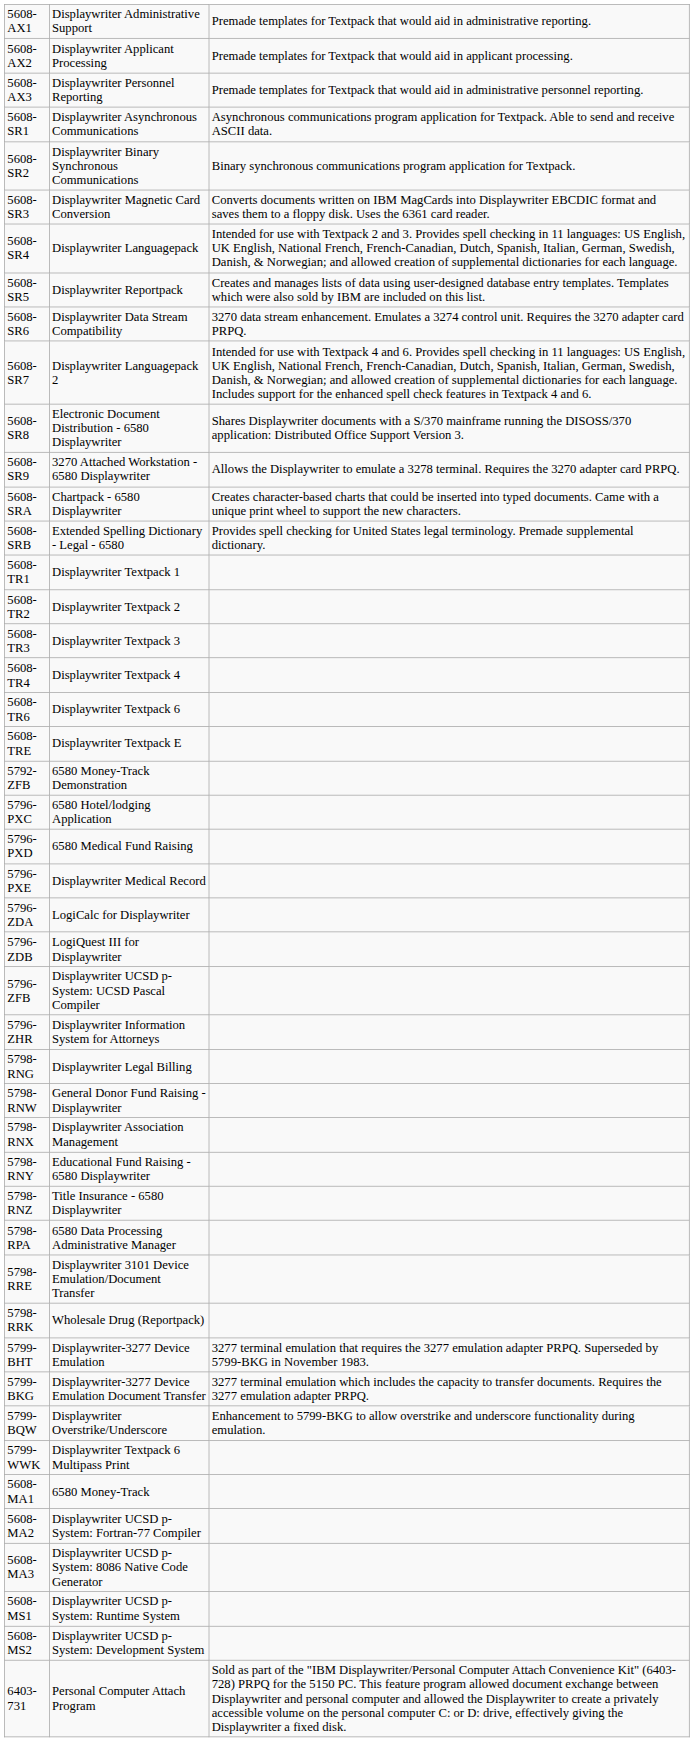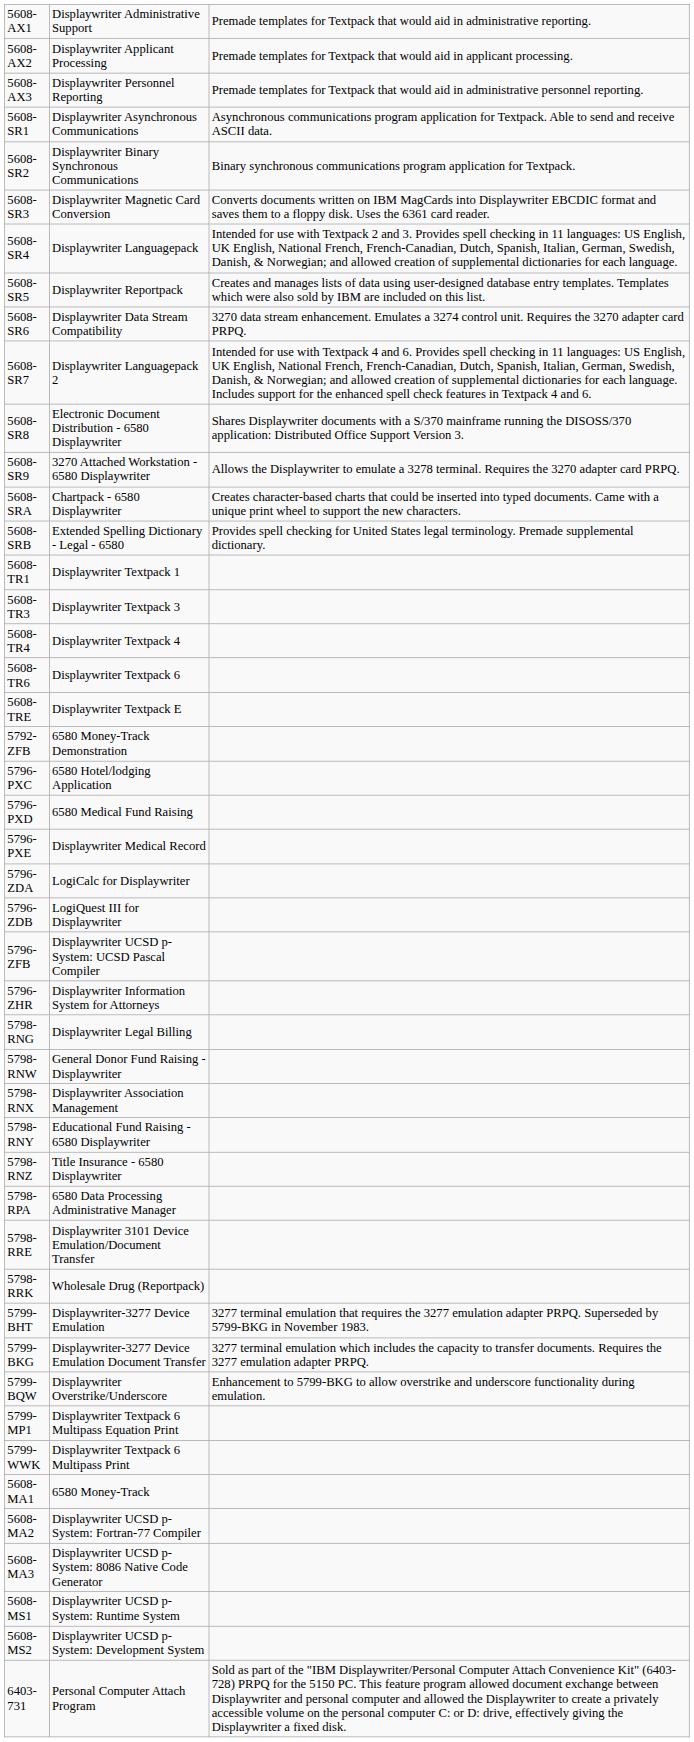- row: 5608-TR2 | Displaywriter Textpack 2
+ row: 5799-MP1 | Displaywriter Textpack 6 Multipass Equation Print
